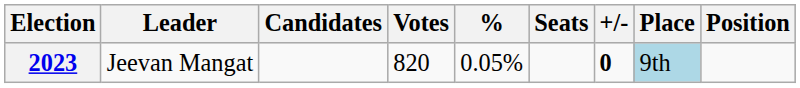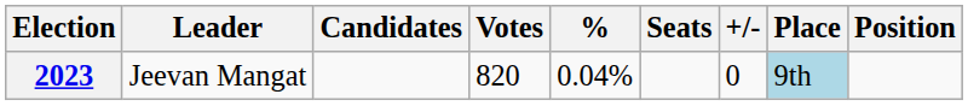2023 | %: 0.05% -> 0.04%
2023 | +/-: bold -> normal
